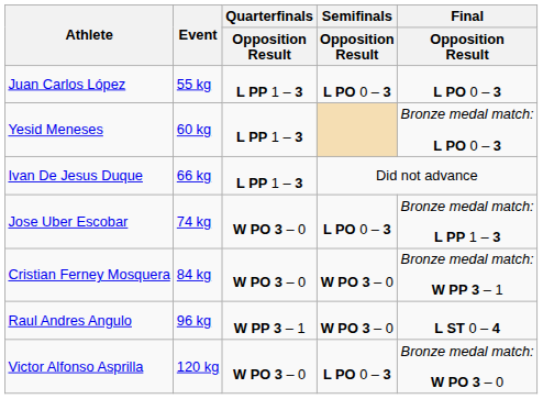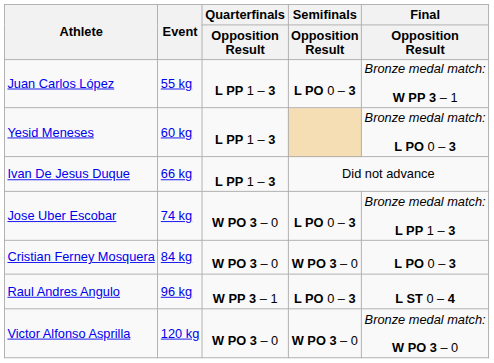Juan Carlos López | Final / Opposition Result: L PO 0 – 3 -> Bronze medal match: W PP 3 – 1
Cristian Ferney Mosquera | Final / Opposition Result: Bronze medal match: W PP 3 – 1 -> L PO 0 – 3
Raul Andres Angulo | Semifinals / Opposition Result: W PO 3 – 0 -> L PO 0 – 3
Victor Alfonso Asprilla | Semifinals / Opposition Result: L PO 0 – 3 -> W PO 3 – 0
